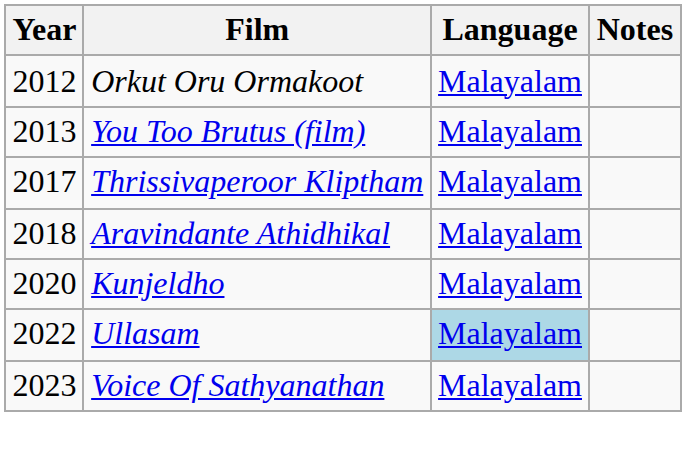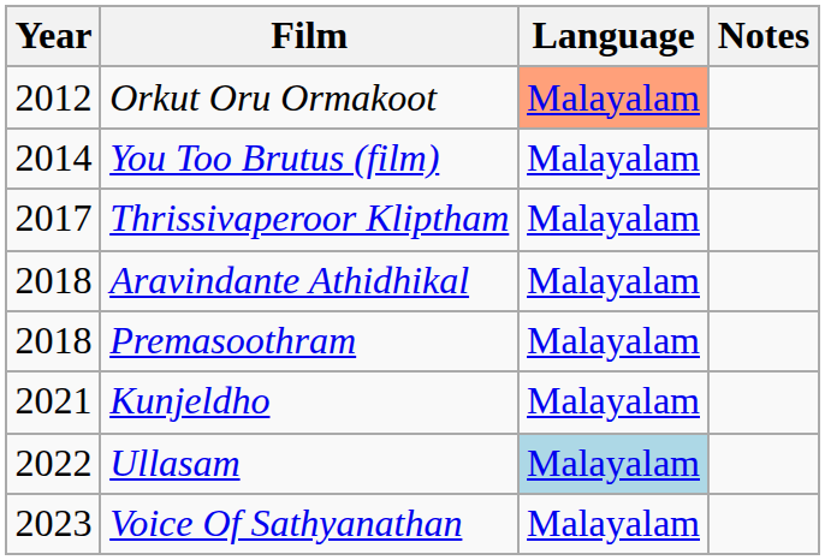Orkut Oru Ormakoot | Language: no background -> lightsalmon background
You Too Brutus (film) | Year: 2013 -> 2014
+ row: 2018 | Premasoothram | Malayalam
Kunjeldho | Year: 2020 -> 2021
